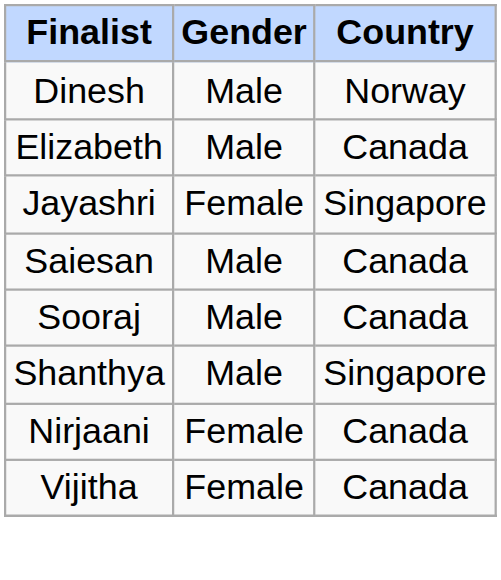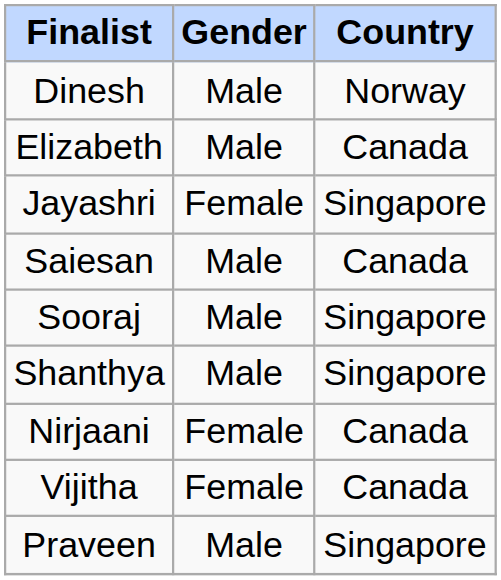Sooraj | Country: Canada -> Singapore
+ row: Praveen | Male | Singapore
